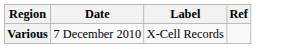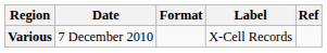+ column: Format
